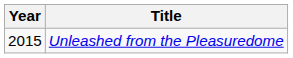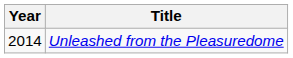Unleashed from the Pleasuredome | Year: 2015 -> 2014
